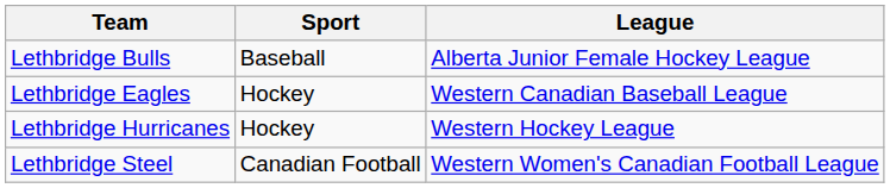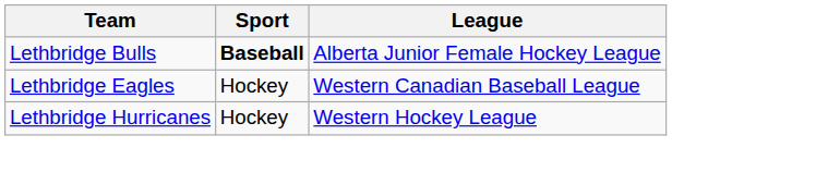Lethbridge Bulls | Sport: normal -> bold
- row: Lethbridge Steel | Canadian Football | Western Women's Canadian Football League
